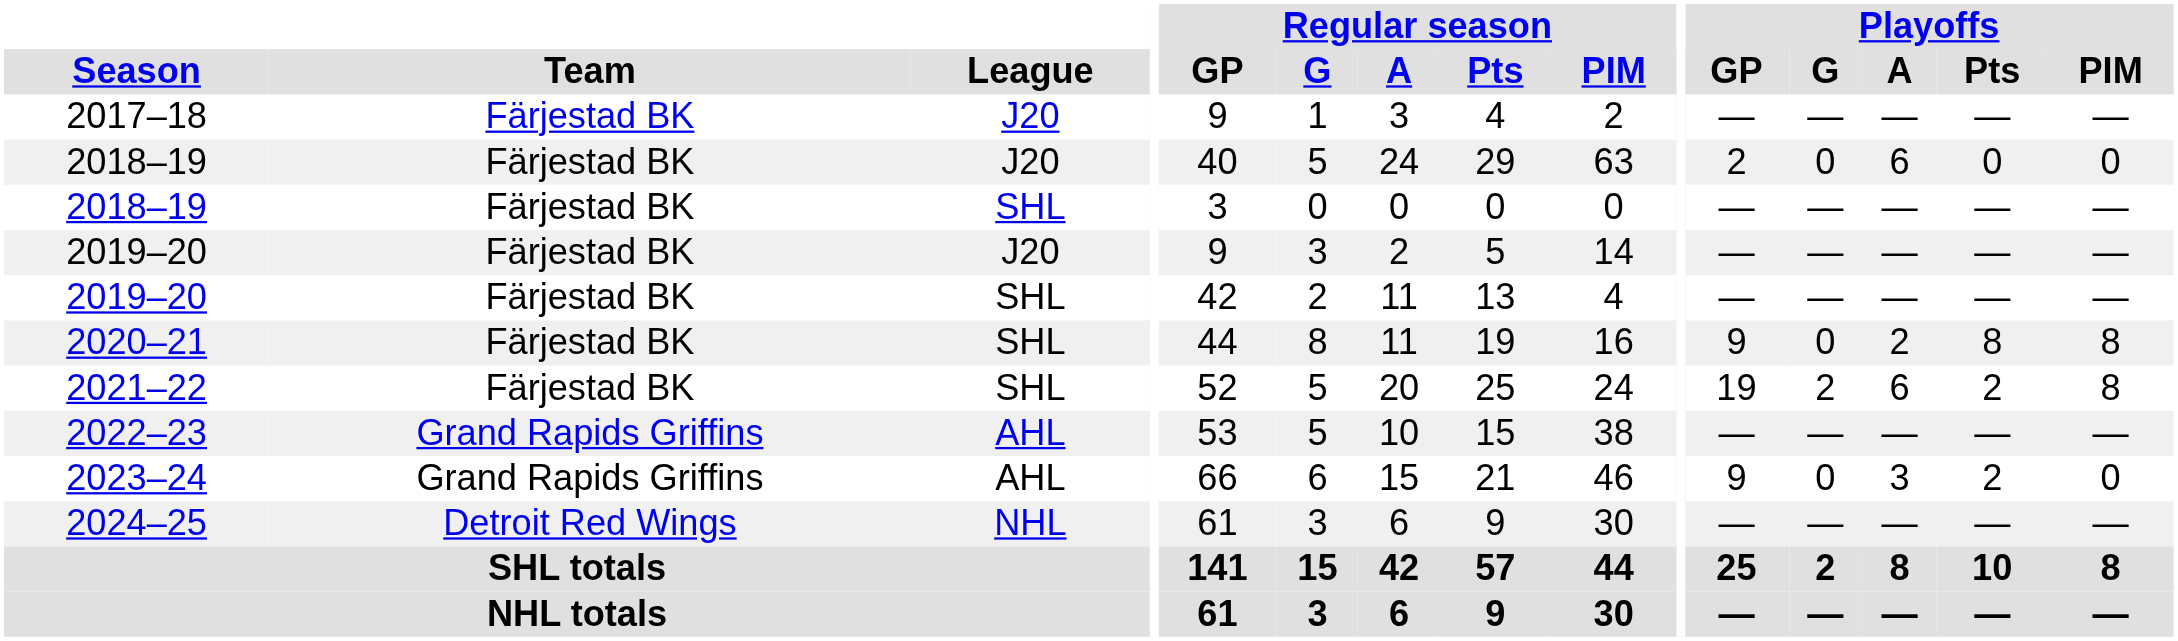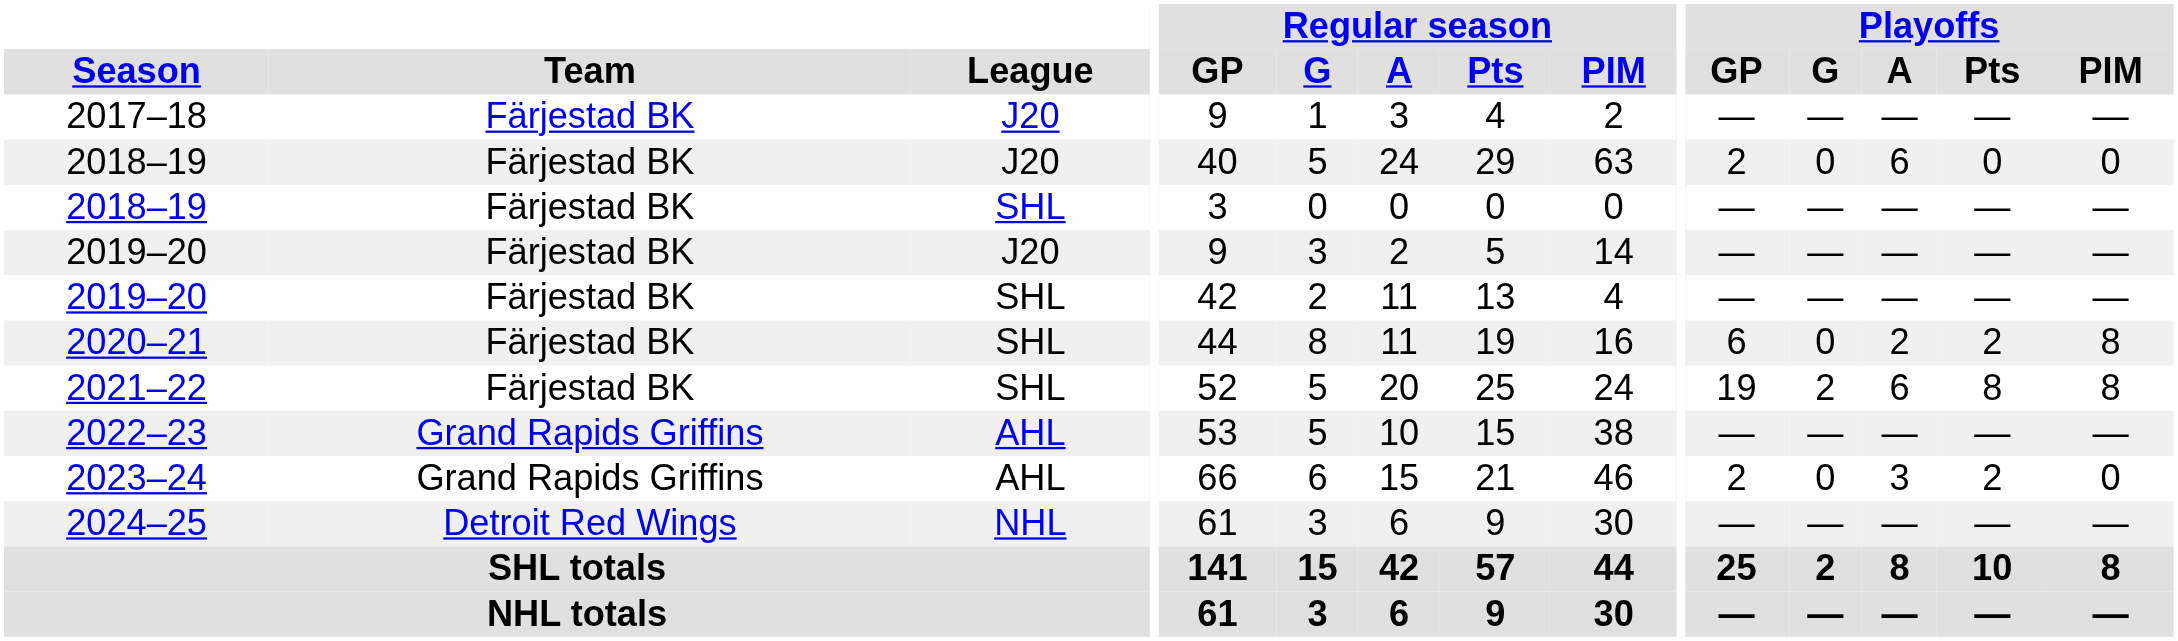2020–21 | Playoffs / GP: 9 -> 6
2020–21 | Playoffs / Pts: 8 -> 2
2021–22 | Playoffs / Pts: 2 -> 8
2023–24 | Playoffs / GP: 9 -> 2
